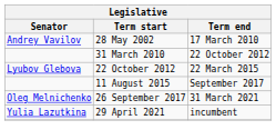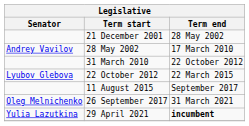+ row: 21 December 2001 | 28 May 2002
29 April 2021 | Term end: normal -> bold
